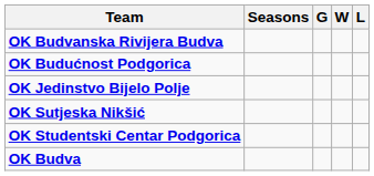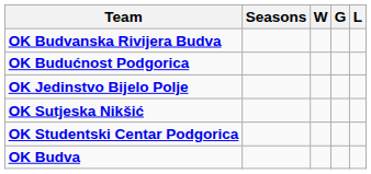columns swapped: G <-> W
